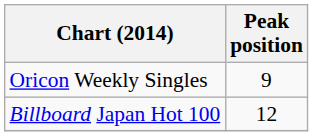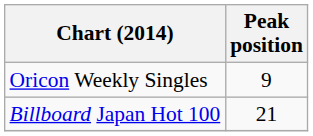Billboard Japan Hot 100 | Peak position: 12 -> 21
